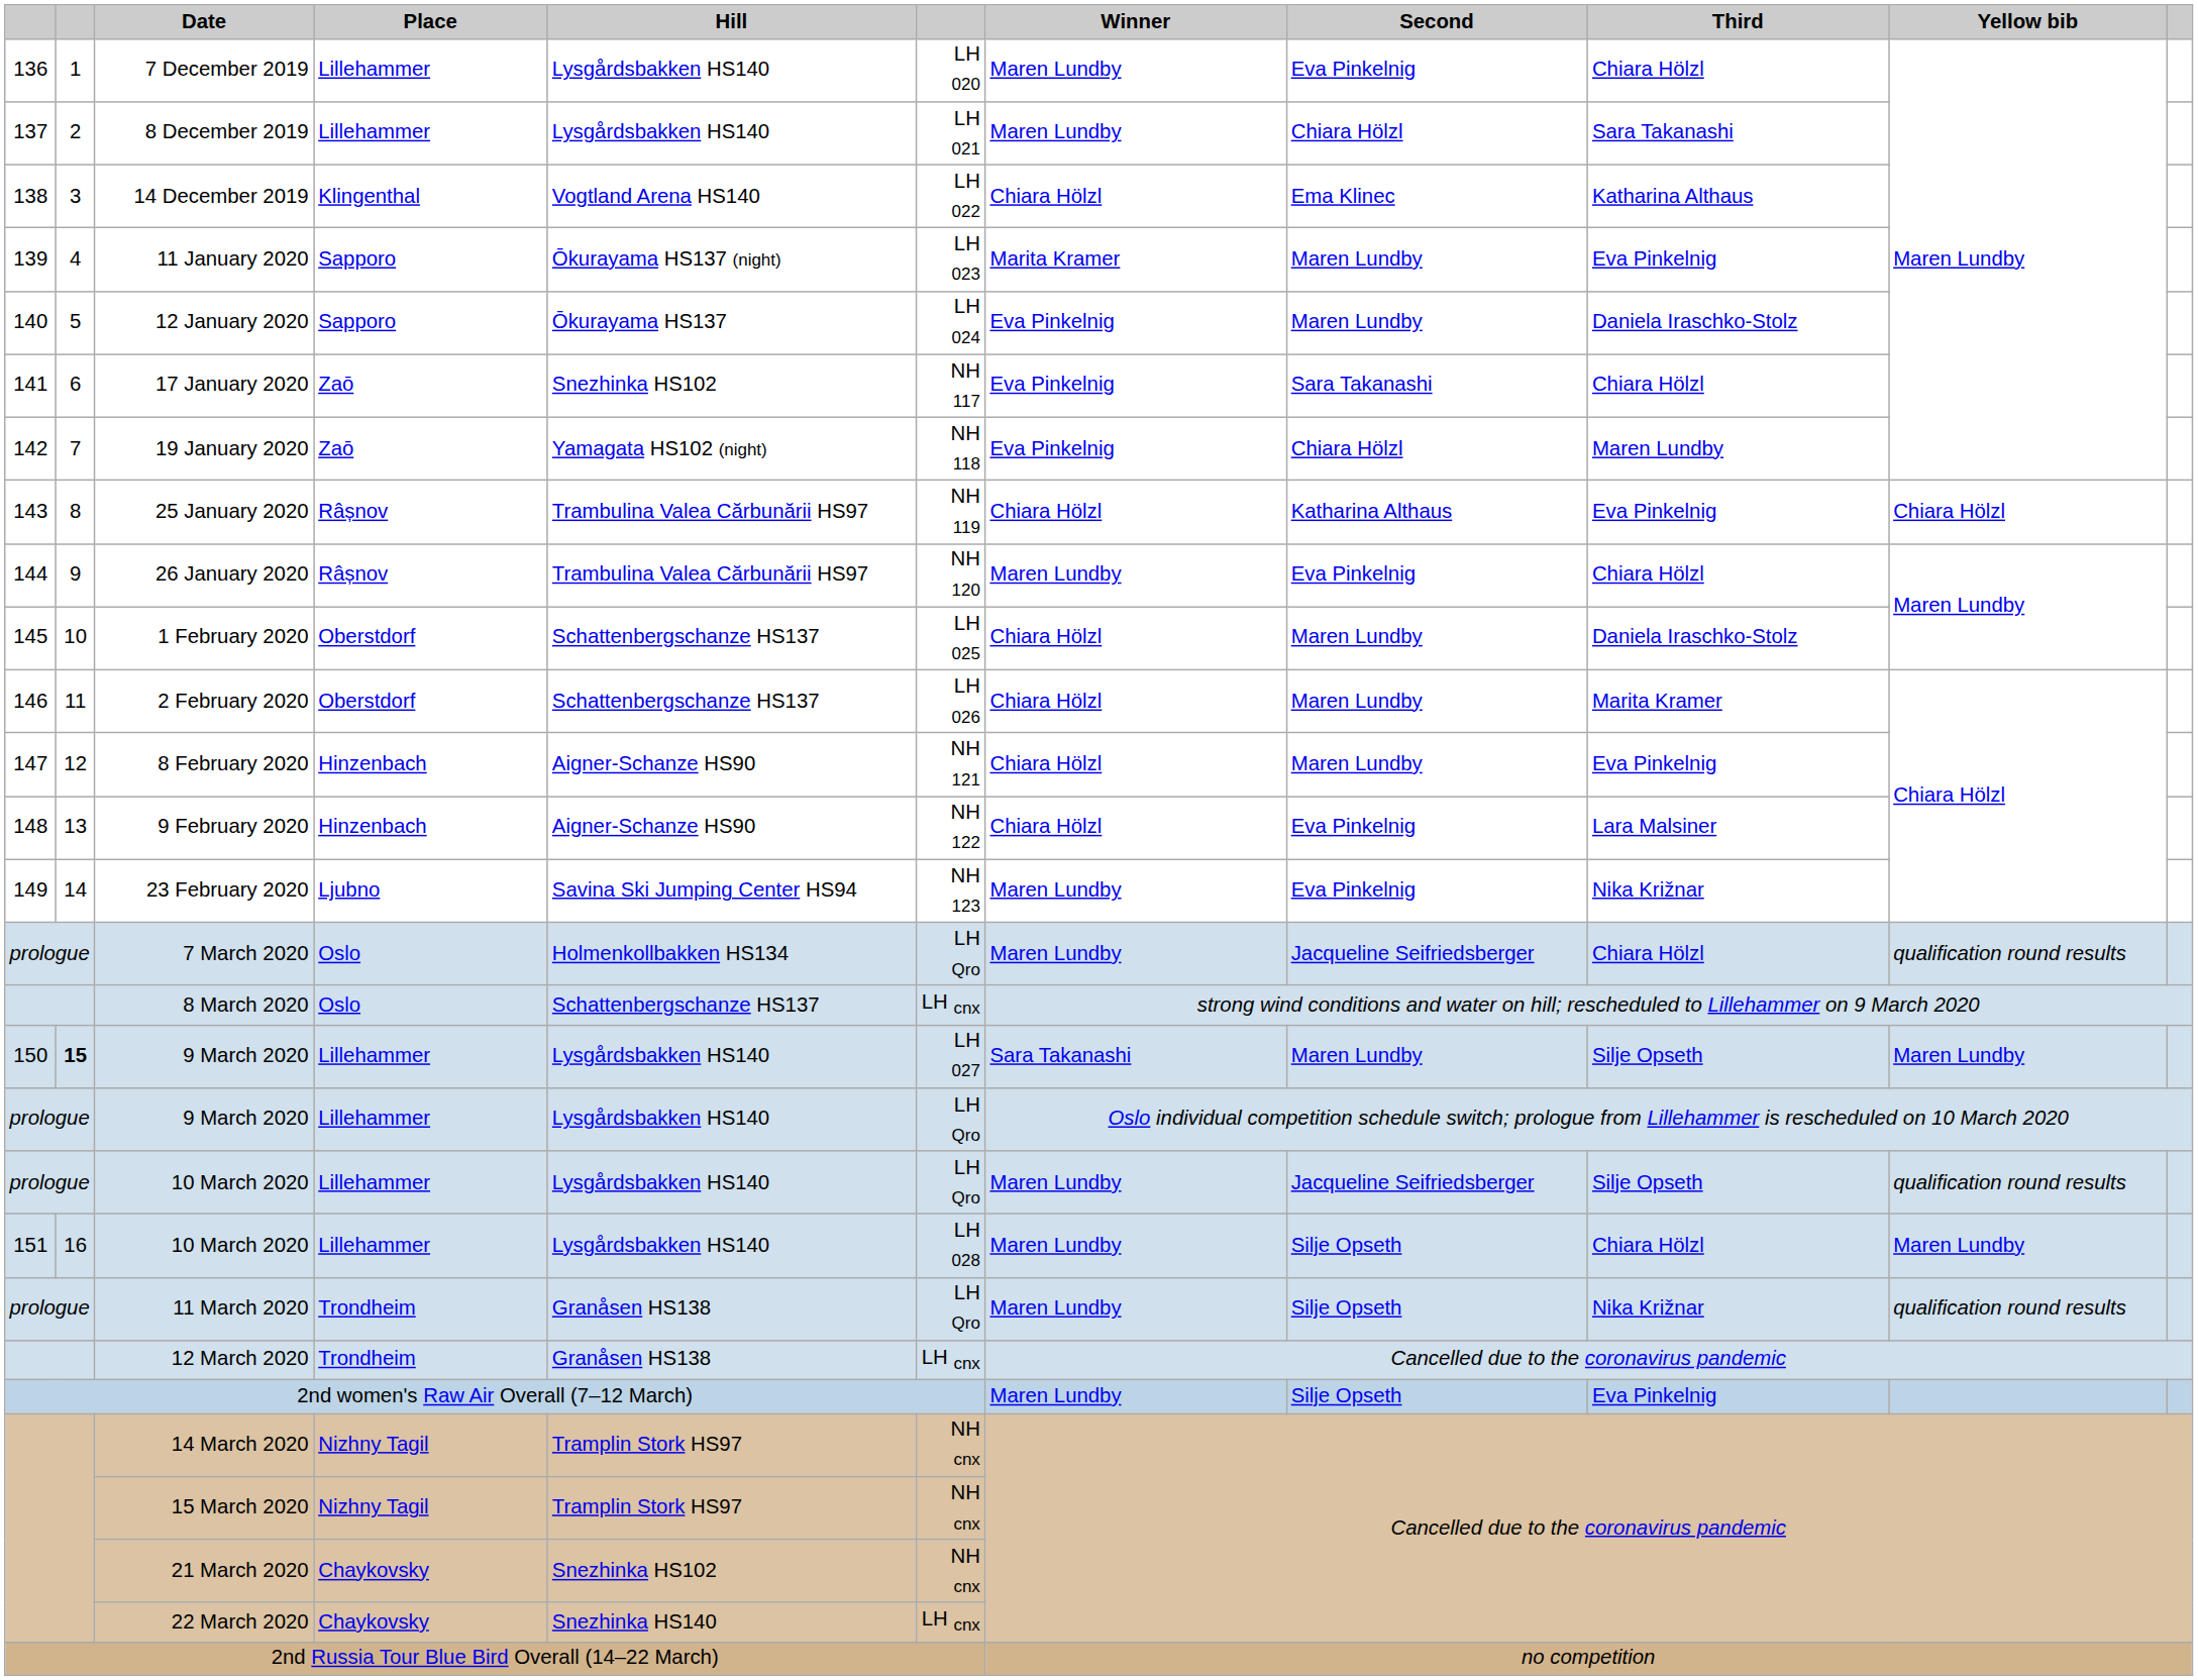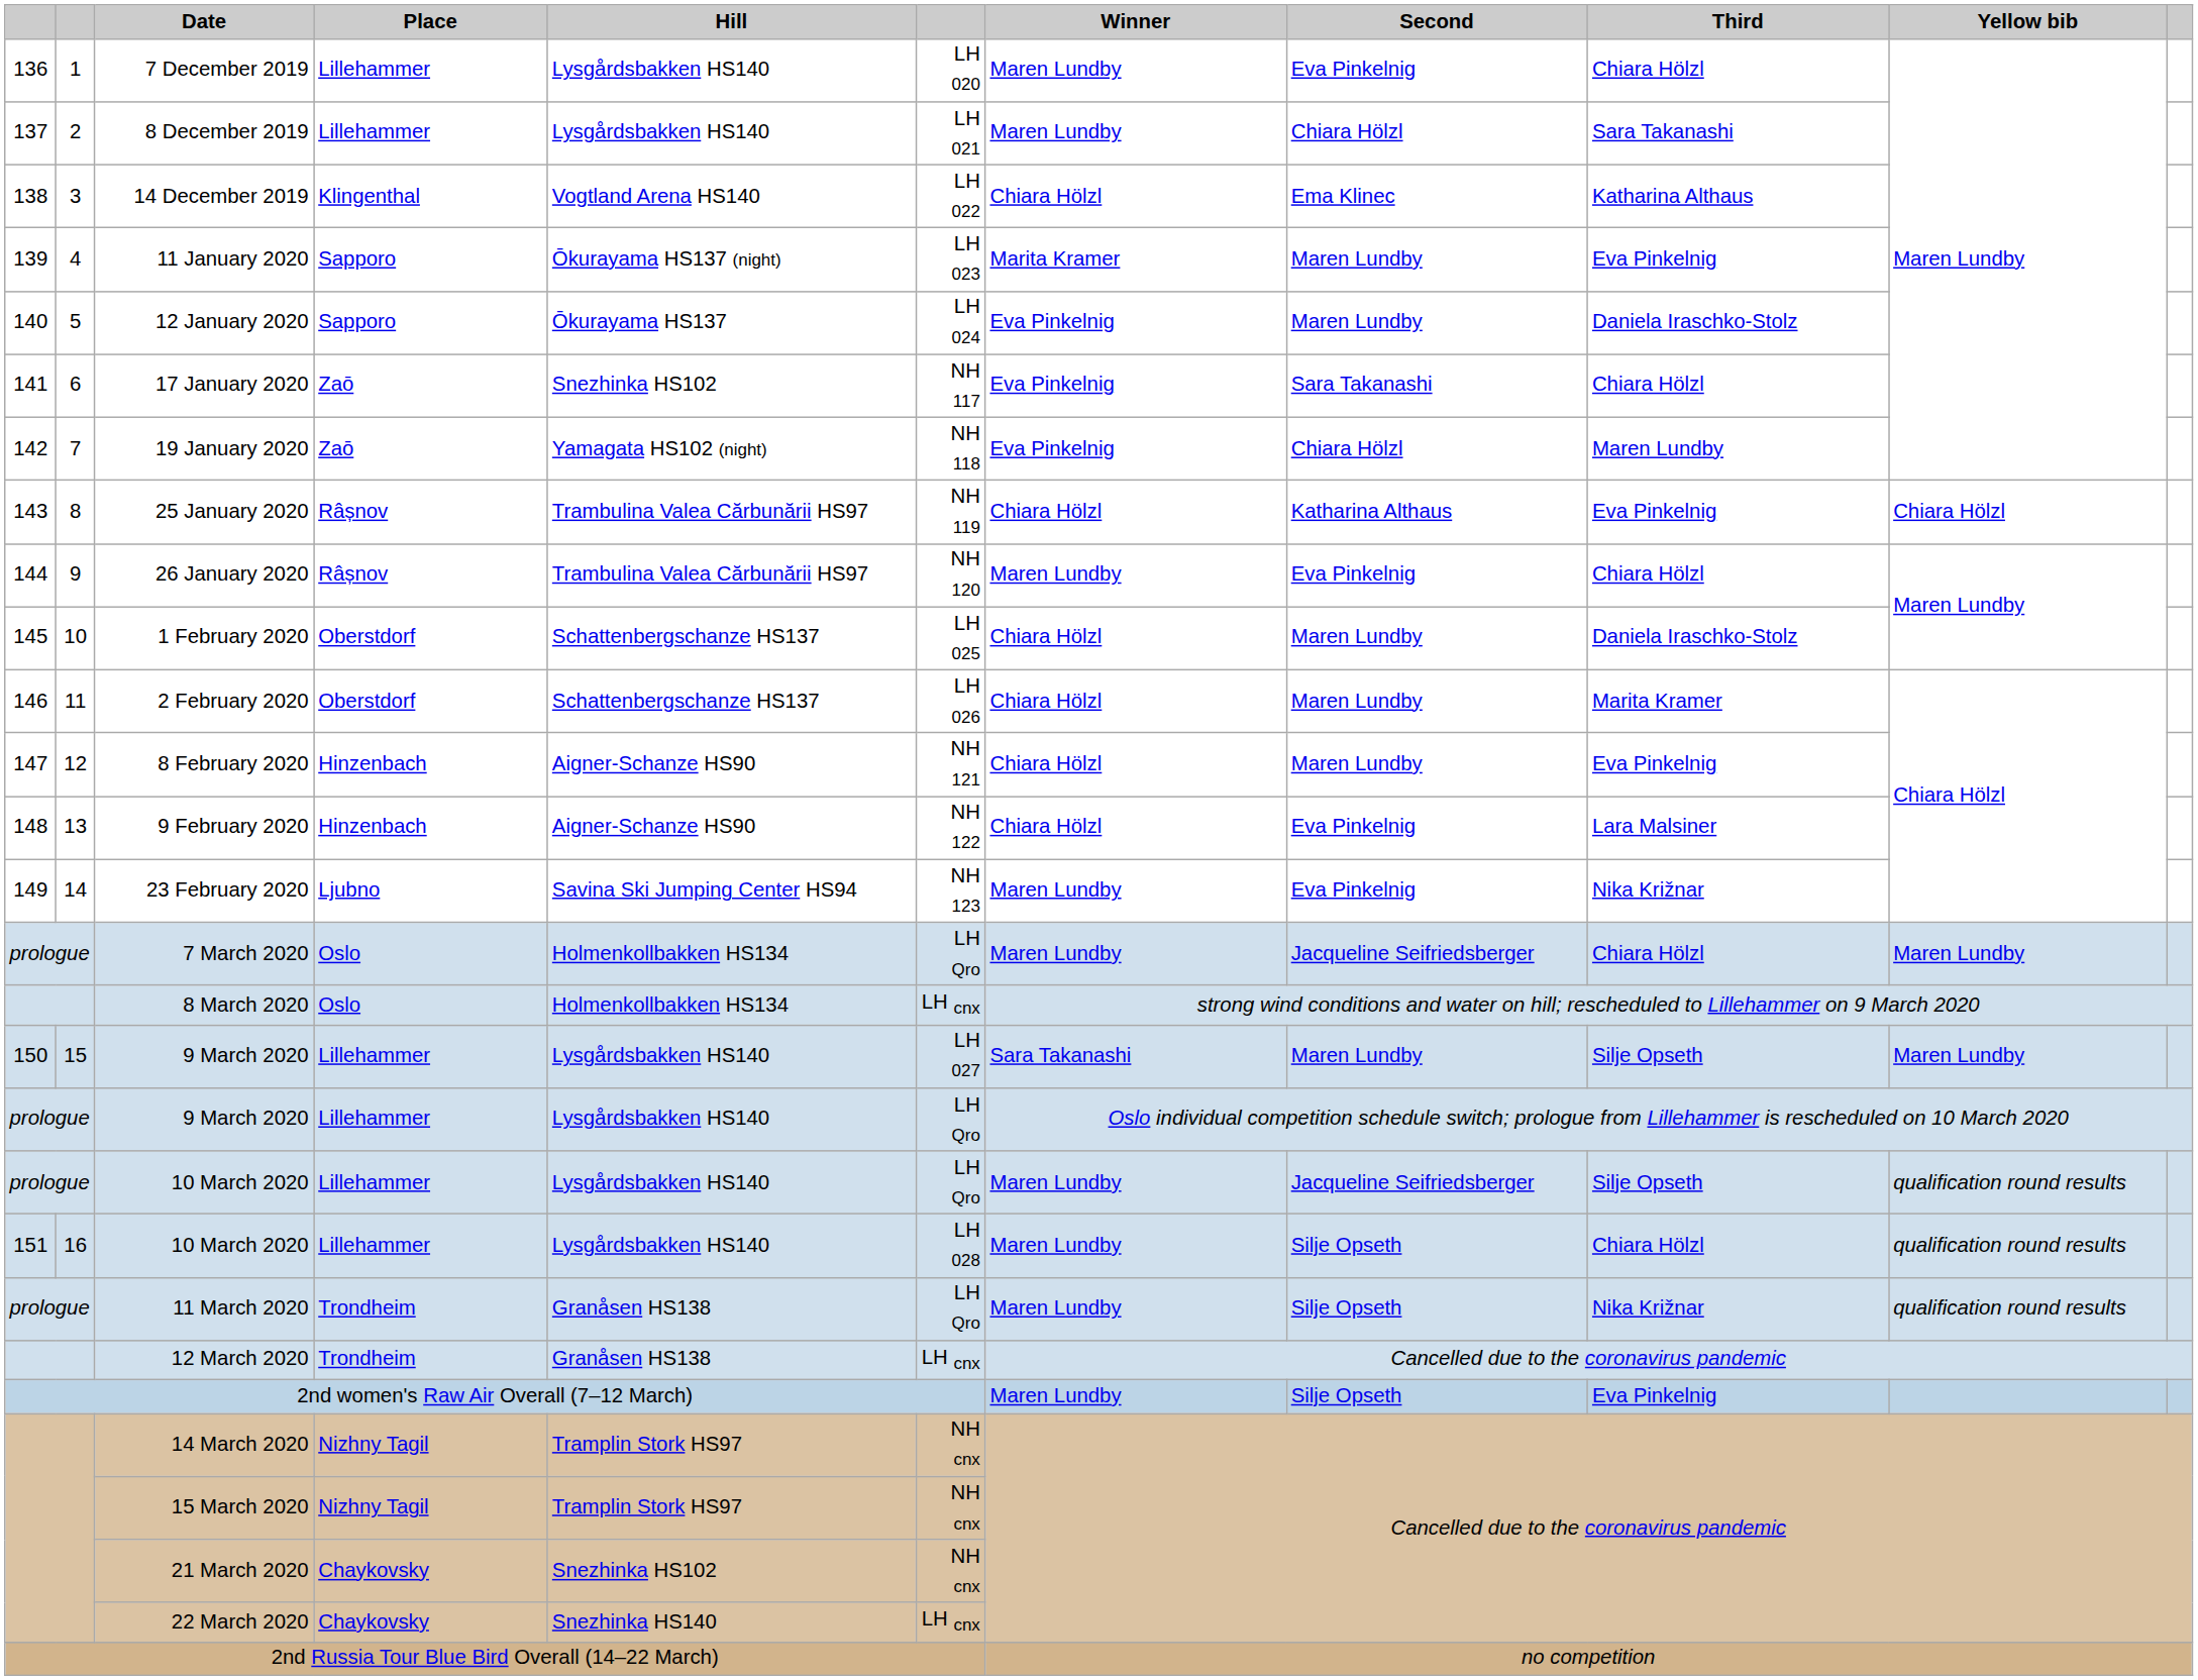7 March 2020 | Yellow bib: qualification round results -> Maren Lundby
8 March 2020 | Hill: Schattenbergschanze HS137 -> Holmenkollbakken HS134
150 / 9 March 2020 | column 2: bold -> normal
151 / 10 March 2020 | Yellow bib: Maren Lundby -> qualification round results
